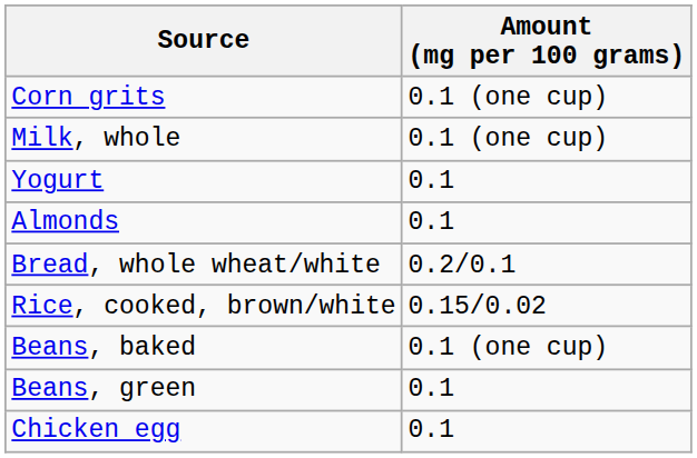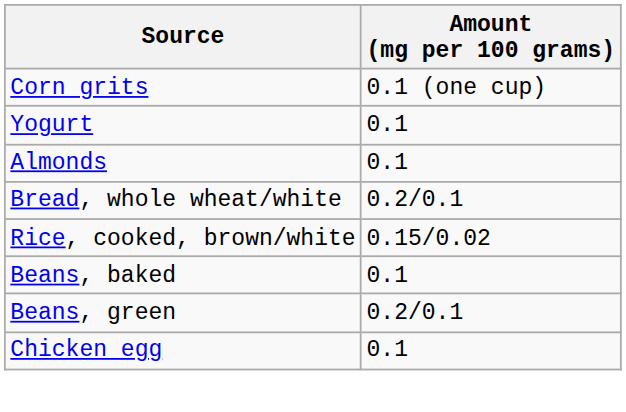- row: Milk, whole | 0.1 (one cup)
Beans, baked | Amount (mg per 100 grams): 0.1 (one cup) -> 0.1
Beans, green | Amount (mg per 100 grams): 0.1 -> 0.2/0.1
